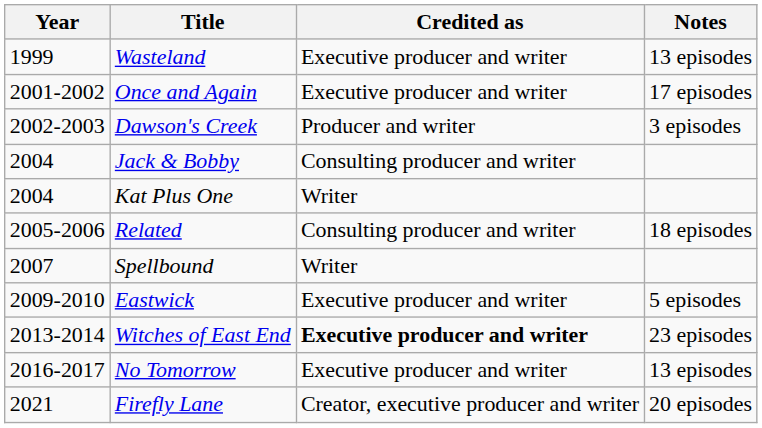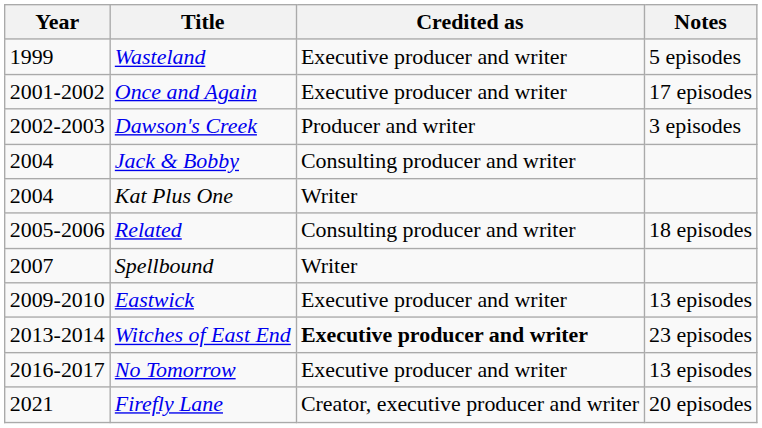Wasteland | Notes: 13 episodes -> 5 episodes
Eastwick | Notes: 5 episodes -> 13 episodes
